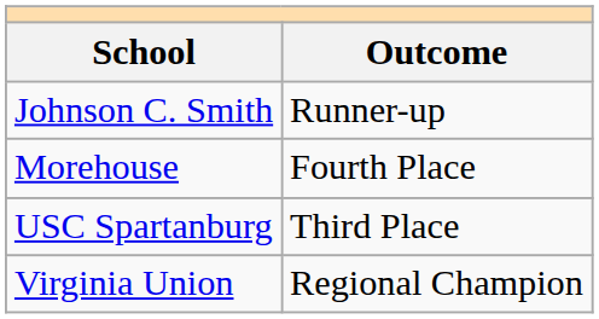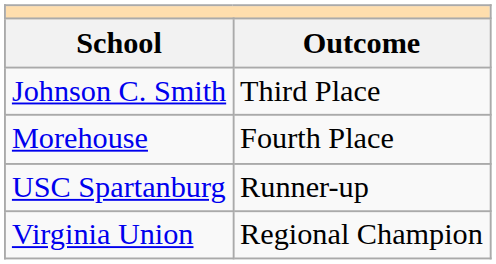Johnson C. Smith | Outcome: Runner-up -> Third Place
USC Spartanburg | Outcome: Third Place -> Runner-up
